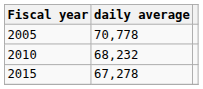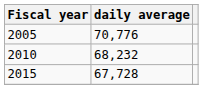2005 | daily average: 70,778 -> 70,776
2015 | daily average: 67,278 -> 67,728
